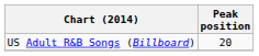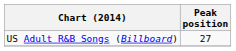US Adult R&B Songs (Billboard) | Peak position: 20 -> 27
